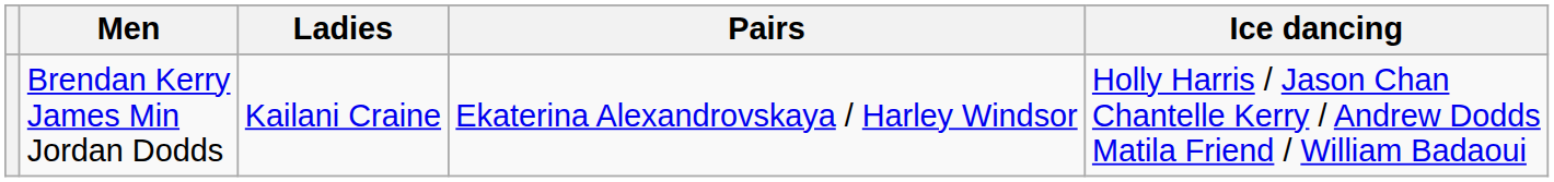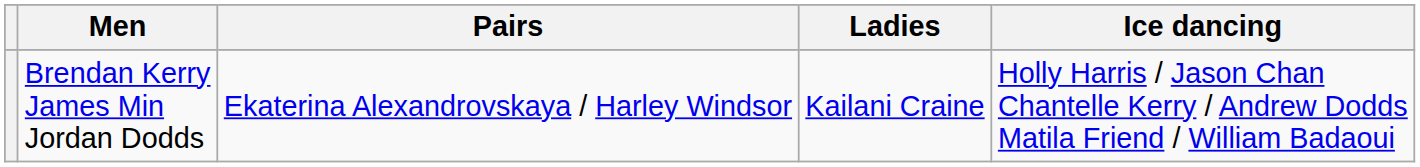columns swapped: Ladies <-> Pairs
